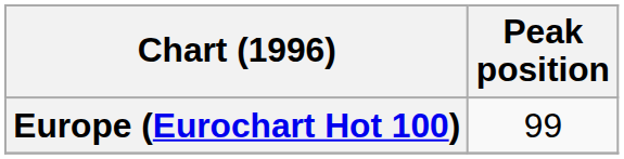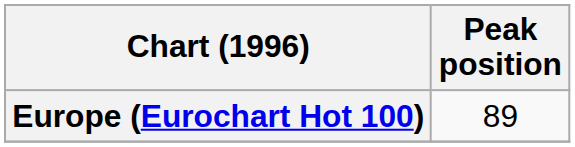Europe (Eurochart Hot 100) | Peak position: 99 -> 89
